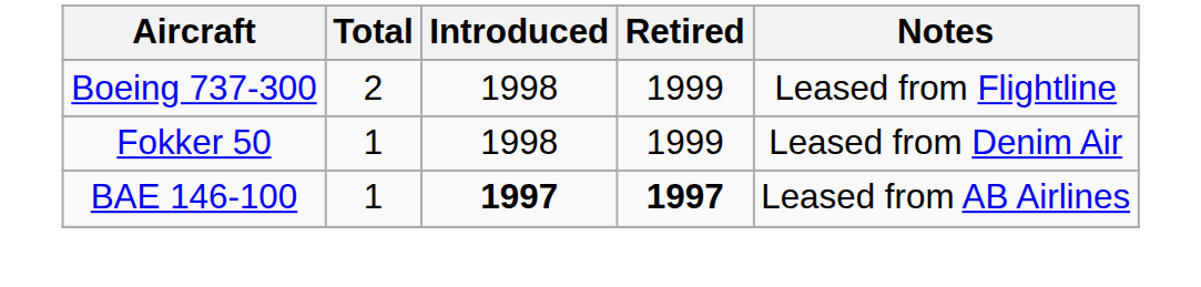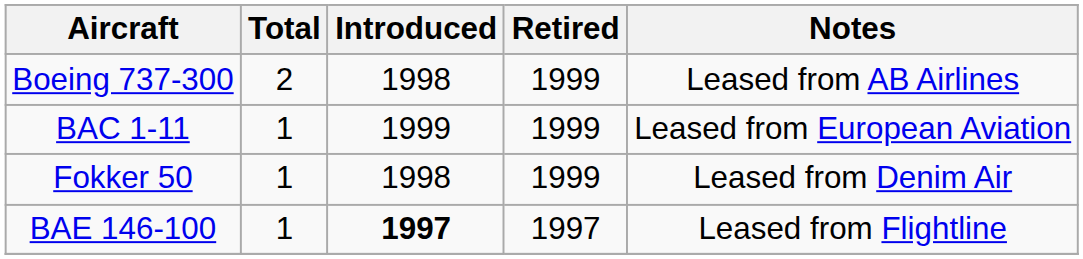Boeing 737-300 | Notes: Leased from Flightline -> Leased from AB Airlines
+ row: BAC 1-11 | 1 | 1999 | 1999 | Leased from European Aviation
BAE 146-100 | Retired: bold -> normal
BAE 146-100 | Notes: Leased from AB Airlines -> Leased from Flightline
